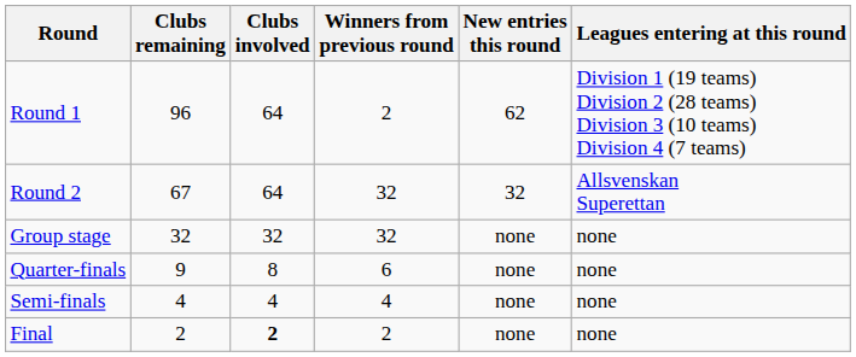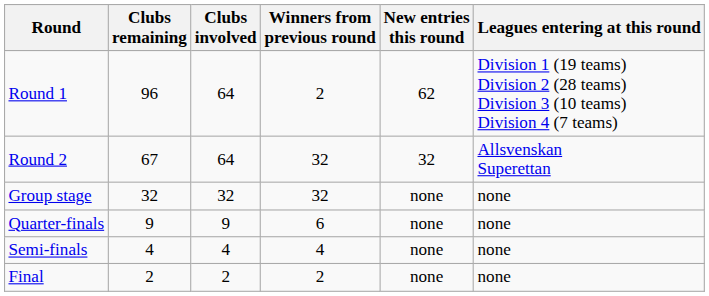Quarter-finals | Clubs involved: 8 -> 9
Final | Clubs involved: bold -> normal
